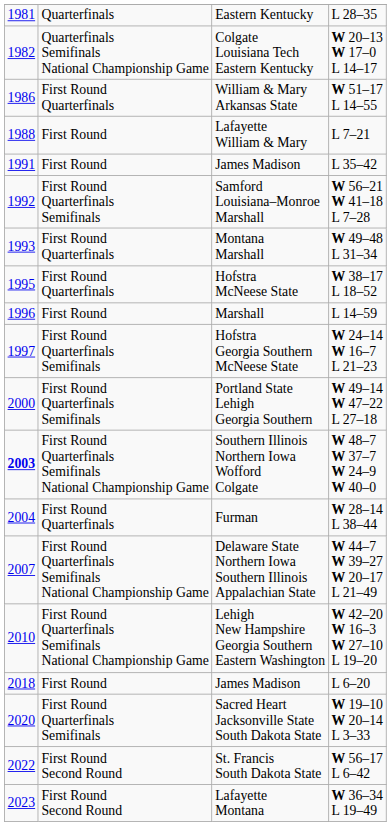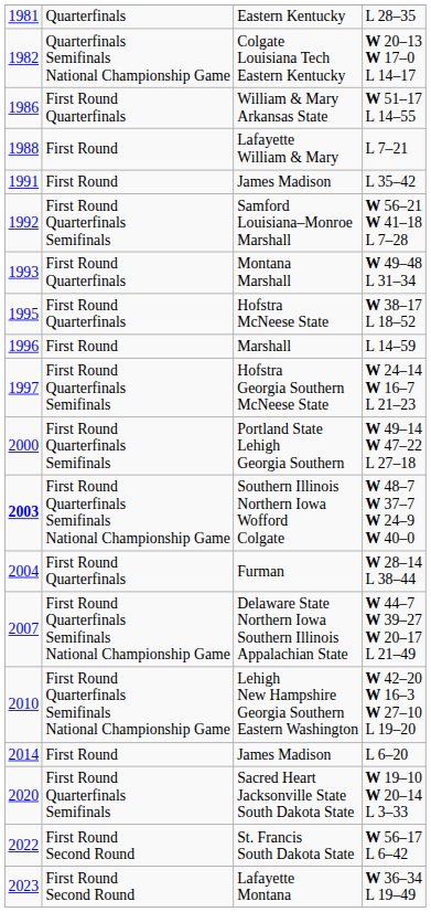L 6–20 | column 1: 2018 -> 2014
